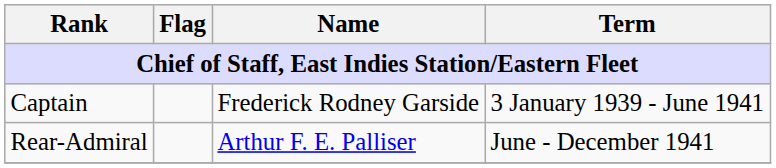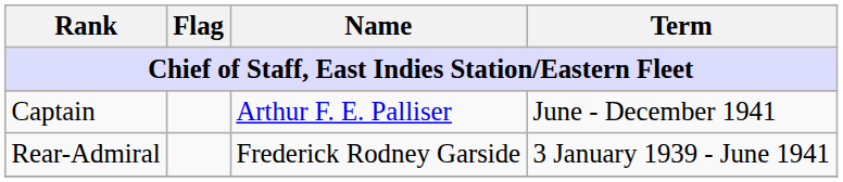Captain | Name: Frederick Rodney Garside -> Arthur F. E. Palliser
Captain | Term: 3 January 1939 - June 1941 -> June - December 1941
Rear-Admiral | Name: Arthur F. E. Palliser -> Frederick Rodney Garside
Rear-Admiral | Term: June - December 1941 -> 3 January 1939 - June 1941
